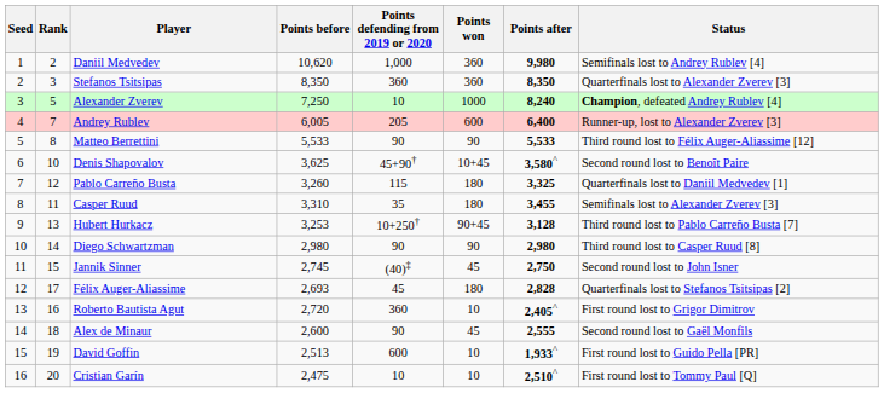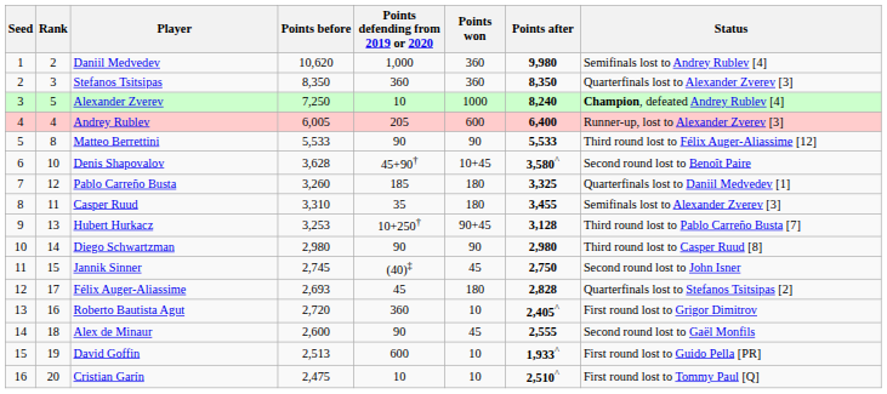Andrey Rublev | Rank: 7 -> 4
Denis Shapovalov | Points before: 3,625 -> 3,628
Pablo Carreño Busta | Points defending from 2019 or 2020: 115 -> 185
